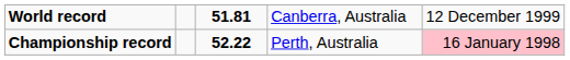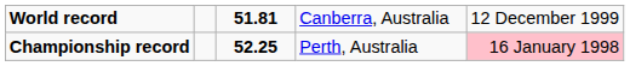Championship record | column 3: 52.22 -> 52.25
